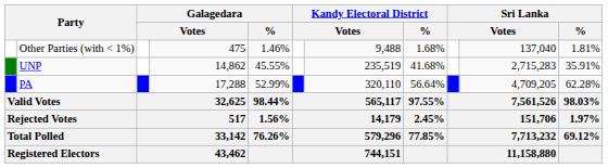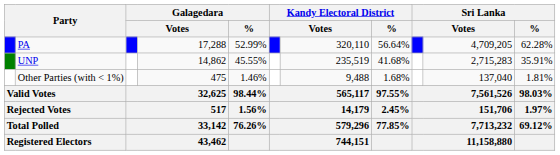rows swapped: PA <-> Other Parties (with < 1%)
